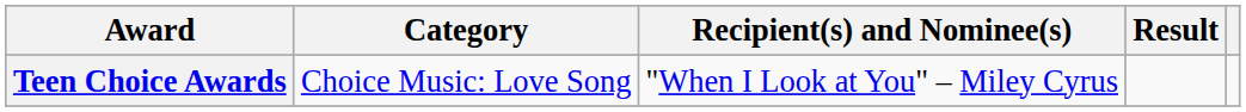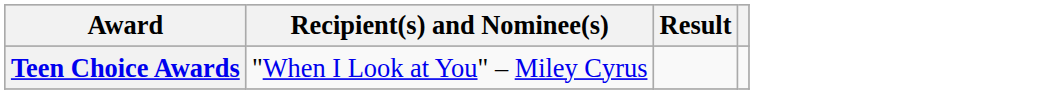- column: Category | Choice Music: Love Song
